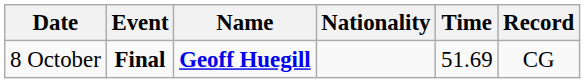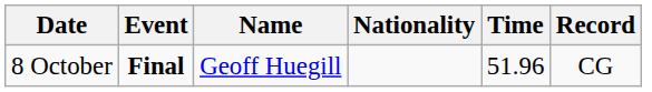8 October | Name: bold -> normal
8 October | Time: 51.69 -> 51.96
